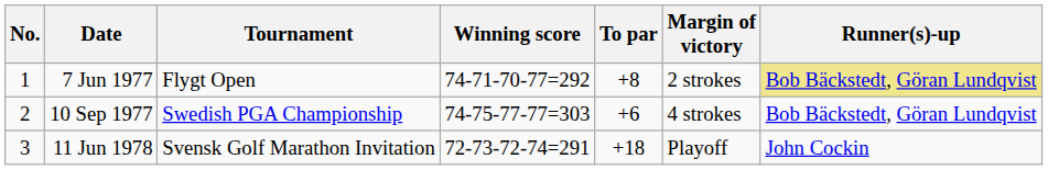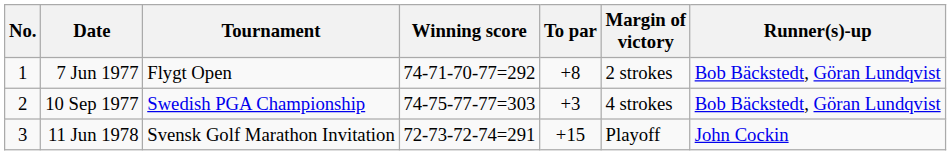7 Jun 1977 | Runner(s)-up: khaki background -> no background
10 Sep 1977 | To par: +6 -> +3
11 Jun 1978 | To par: +18 -> +15
